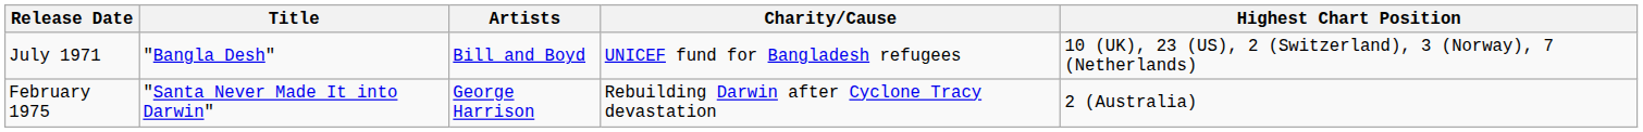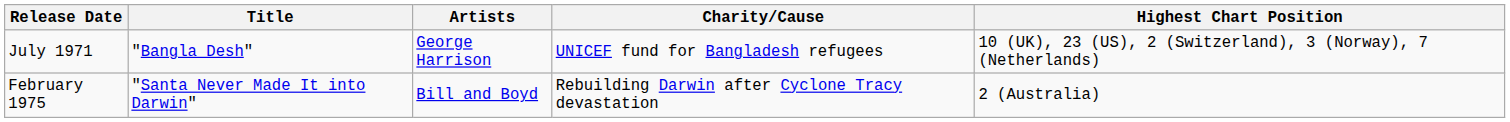July 1971 | Artists: Bill and Boyd -> George Harrison
February 1975 | Artists: George Harrison -> Bill and Boyd
